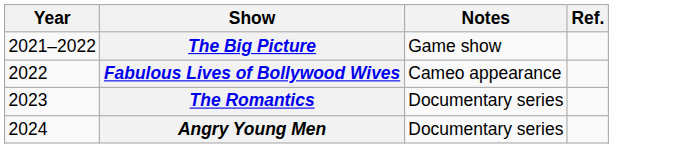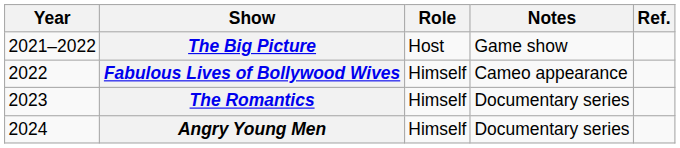+ column: Role | Host | Himself | Himself | Himself
